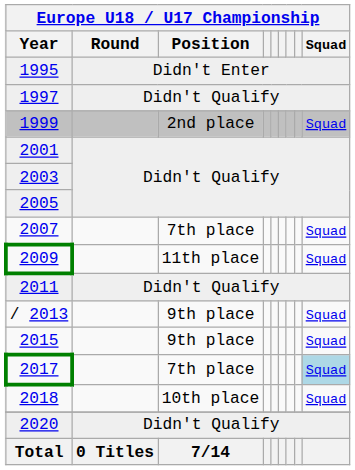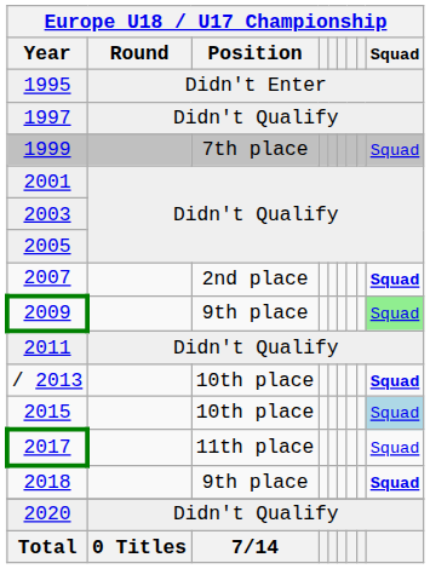1999 | Position: 2nd place -> 7th place
2007 | Position: 7th place -> 2nd place
2007 | Squad: normal -> bold
2009 | Position: 11th place -> 9th place
2009 | Squad: no background -> lightgreen background
/ 2013 | Position: 9th place -> 10th place
/ 2013 | Squad: normal -> bold
2015 | Position: 9th place -> 10th place
2015 | Squad: no background -> lightblue background
2017 | Position: 7th place -> 11th place
2017 | Squad: lightblue background -> no background
2018 | Position: 10th place -> 9th place
2018 | Squad: normal -> bold
